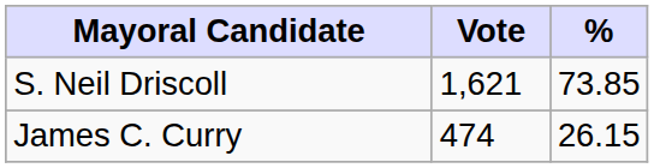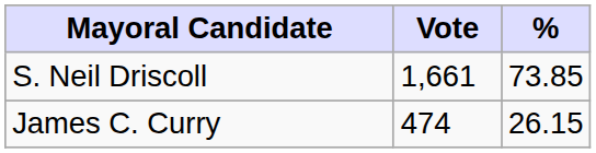S. Neil Driscoll | Vote: 1,621 -> 1,661
